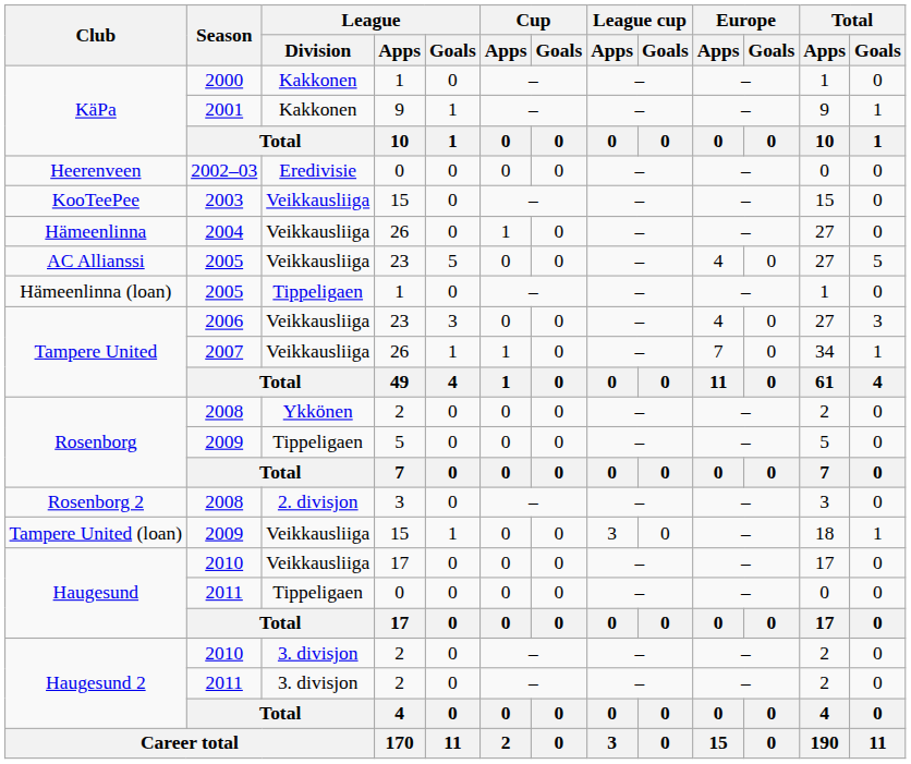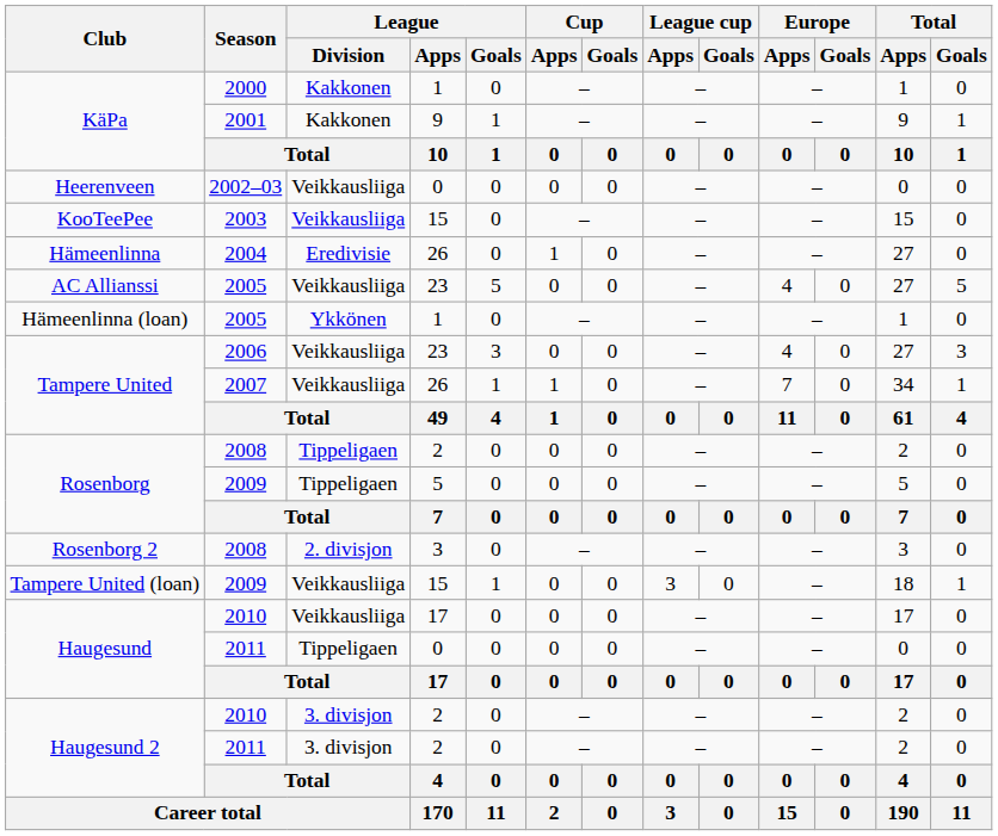Heerenveen | League / Division: Eredivisie -> Veikkausliiga
Hämeenlinna | League / Division: Veikkausliiga -> Eredivisie
Hämeenlinna (loan) | League / Division: Tippeligaen -> Ykkönen
Rosenborg / 2008 | League / Division: Ykkönen -> Tippeligaen
